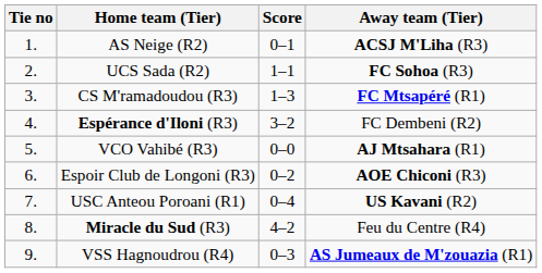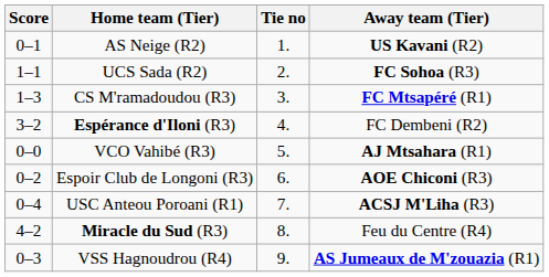columns swapped: Tie no <-> Score
AS Neige (R2) | Away team (Tier): ACSJ M'Liha (R3) -> US Kavani (R2)
USC Anteou Poroani (R1) | Away team (Tier): US Kavani (R2) -> ACSJ M'Liha (R3)
